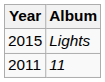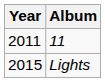rows swapped: Lights <-> 11
